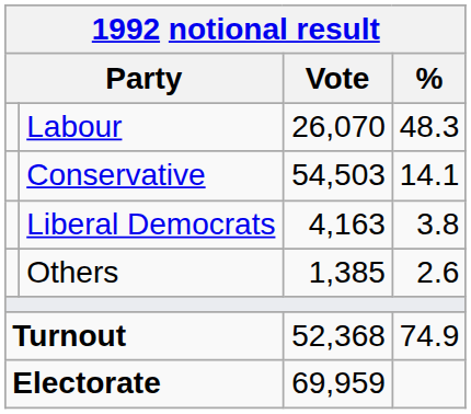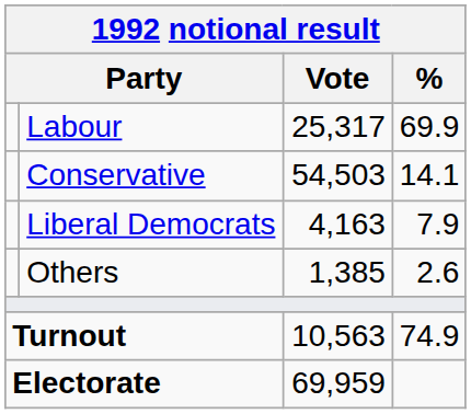Labour | Vote: 26,070 -> 25,317
Labour | %: 48.3 -> 69.9
Liberal Democrats | %: 3.8 -> 7.9
Turnout | Vote: 52,368 -> 10,563
